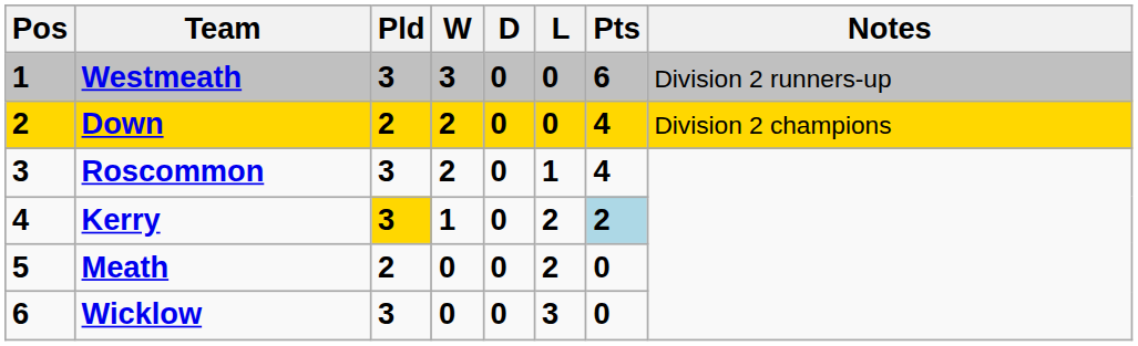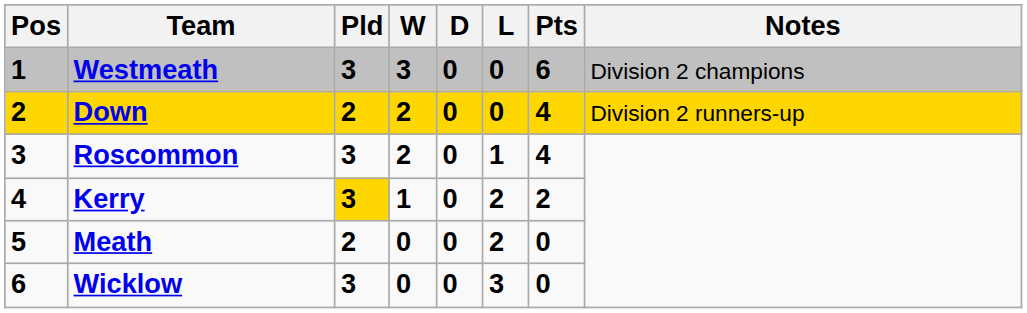Westmeath | Notes: Division 2 runners-up -> Division 2 champions
Down | Notes: Division 2 champions -> Division 2 runners-up
Kerry | Pts: lightblue background -> no background
